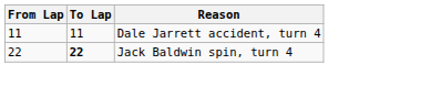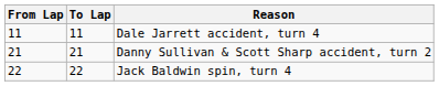+ row: 21 | 21 | Danny Sullivan & Scott Sharp accident, turn 2
Jack Baldwin spin, turn 4 | To Lap: bold -> normal
